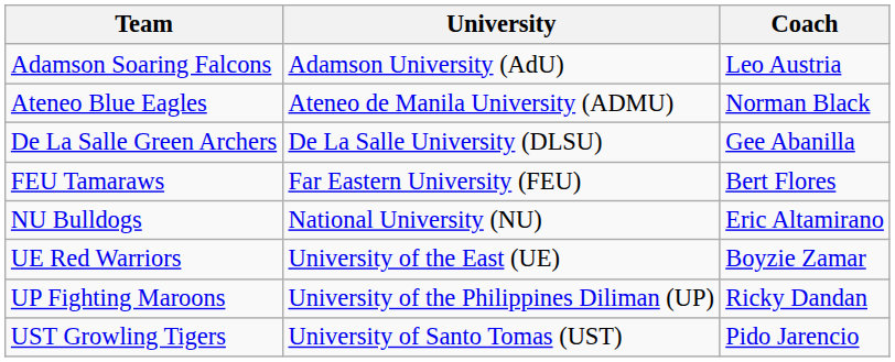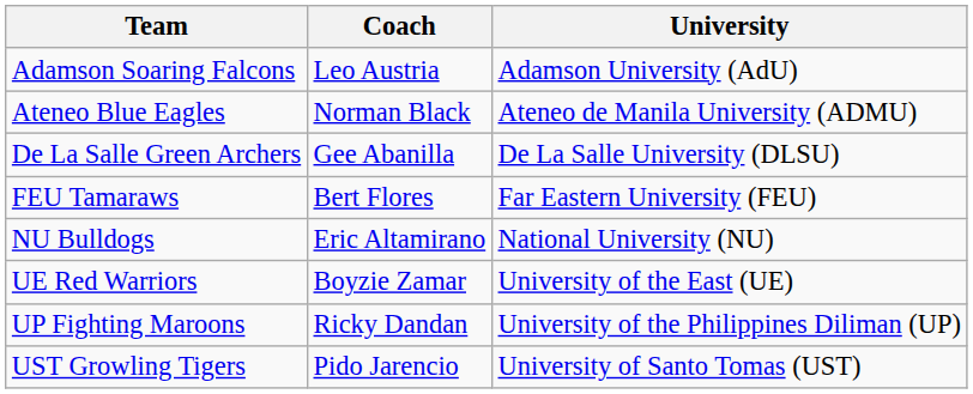columns swapped: University <-> Coach
